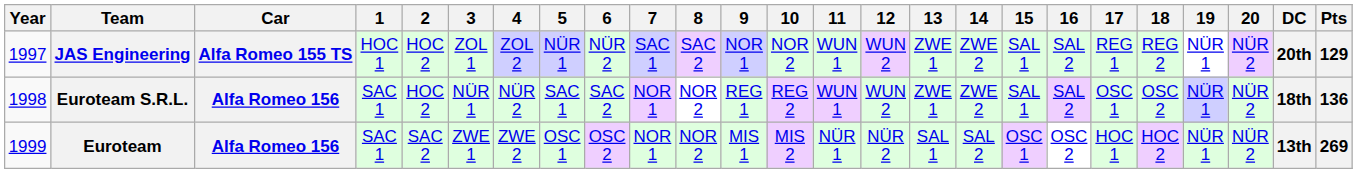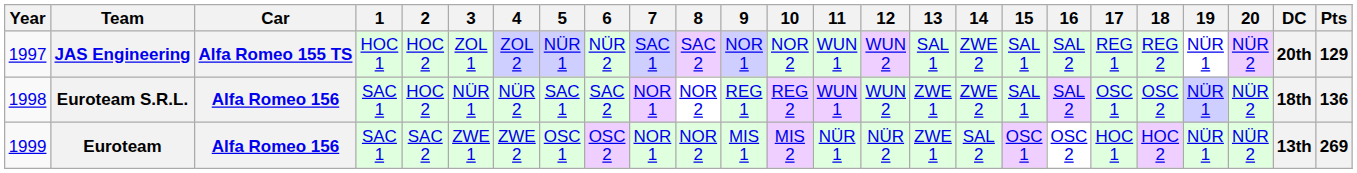JAS Engineering | 13: ZWE 1 -> SAL 1
Euroteam | 13: SAL 1 -> ZWE 1
